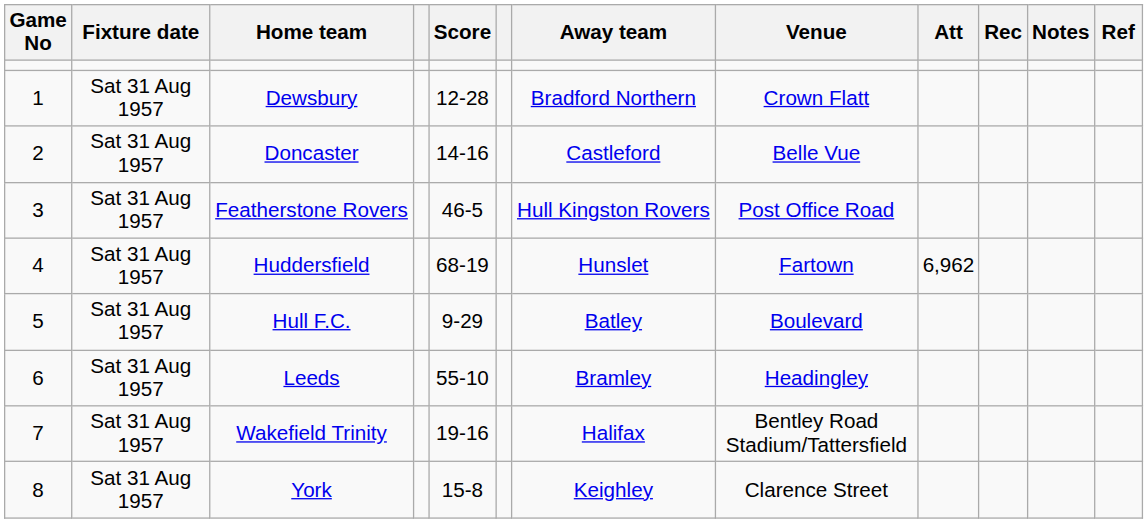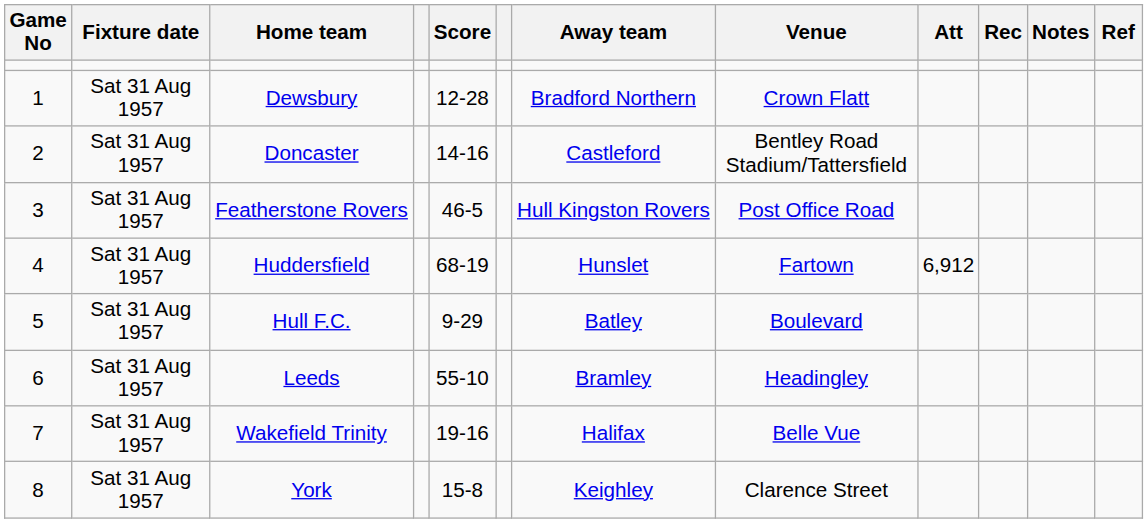Doncaster | Venue: Belle Vue -> Bentley Road Stadium/Tattersfield
Huddersfield | Att: 6,962 -> 6,912
Wakefield Trinity | Venue: Bentley Road Stadium/Tattersfield -> Belle Vue
